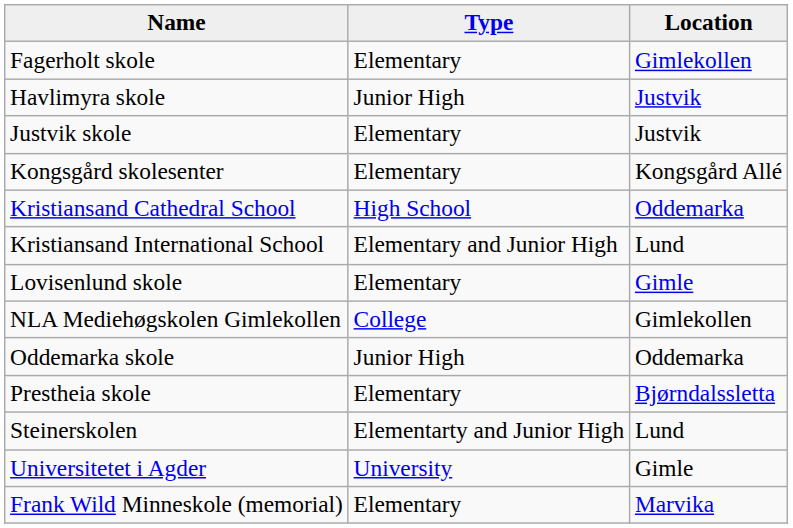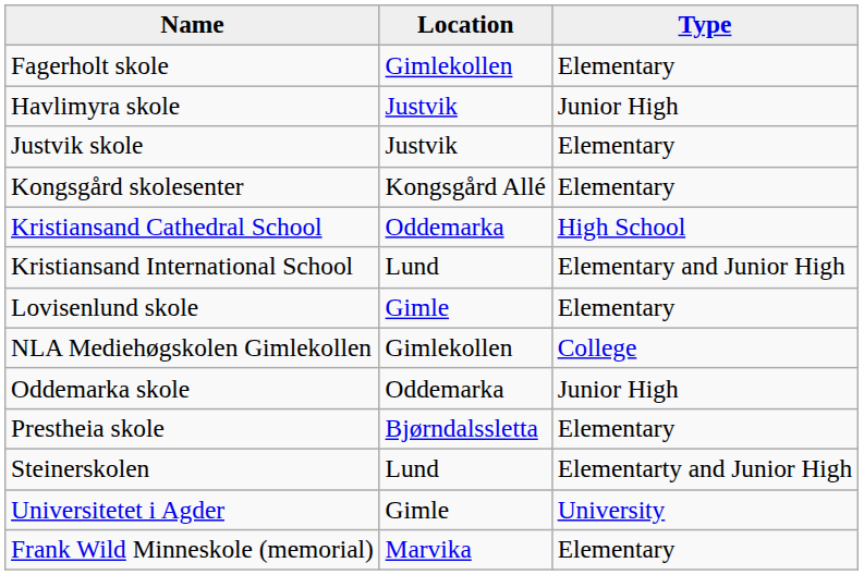columns swapped: Type <-> Location
